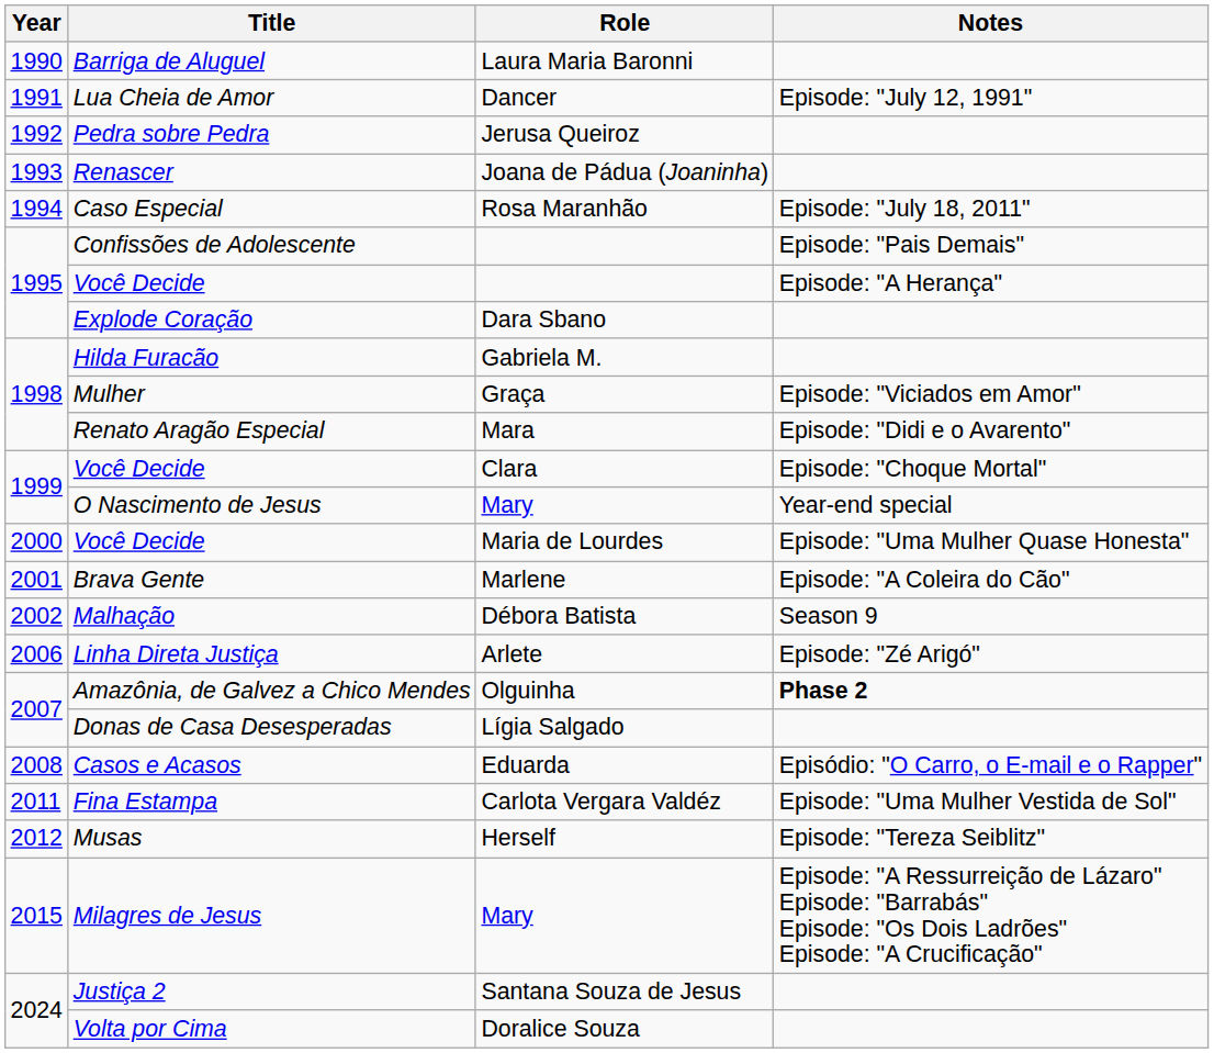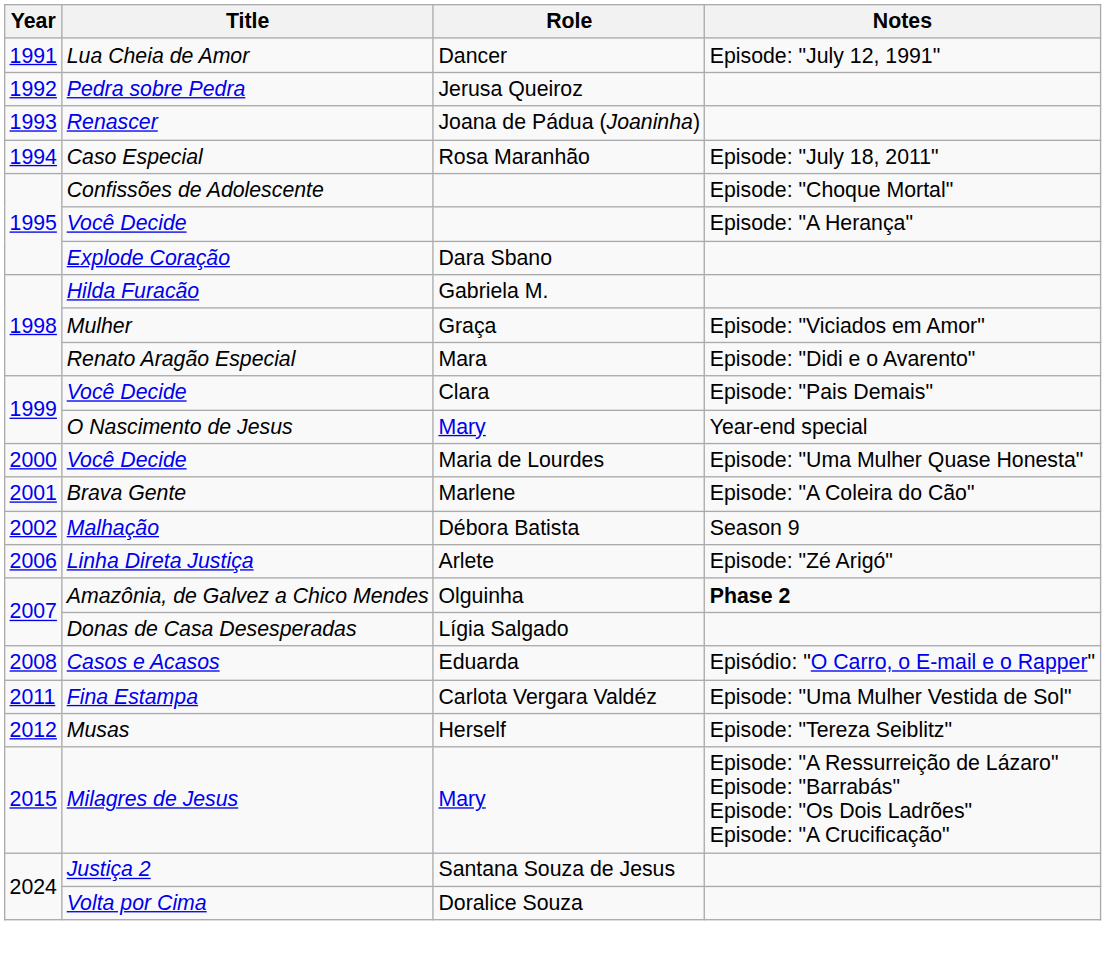- row: 1990 | Barriga de Aluguel | Laura Maria Baronni
Confissões de Adolescente | Notes: Episode: "Pais Demais" -> Episode: "Choque Mortal"
Você Decide / Clara | Notes: Episode: "Choque Mortal" -> Episode: "Pais Demais"
